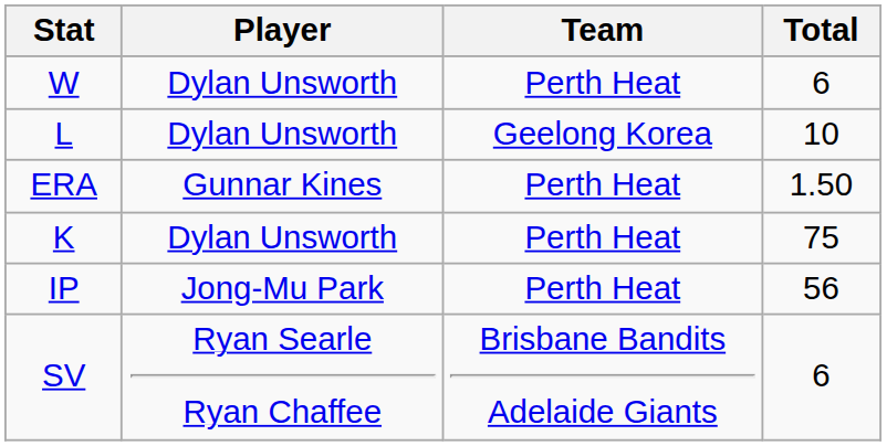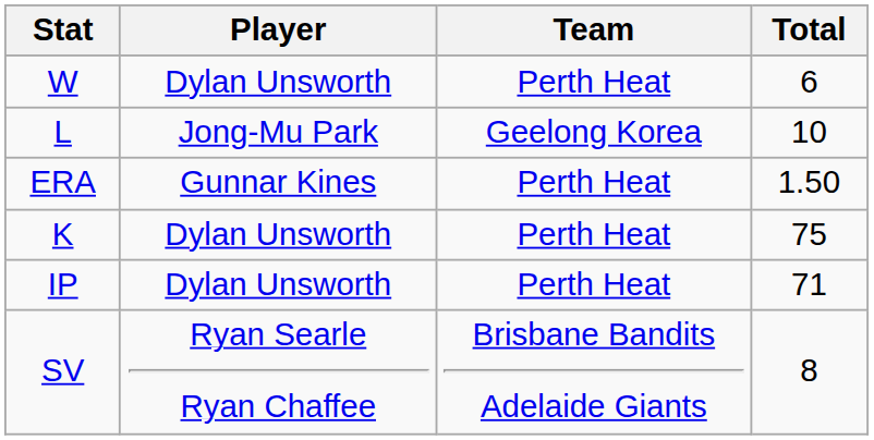L | Player: Dylan Unsworth -> Jong-Mu Park
IP | Player: Jong-Mu Park -> Dylan Unsworth
IP | Total: 56 -> 71
SV | Total: 6 -> 8
